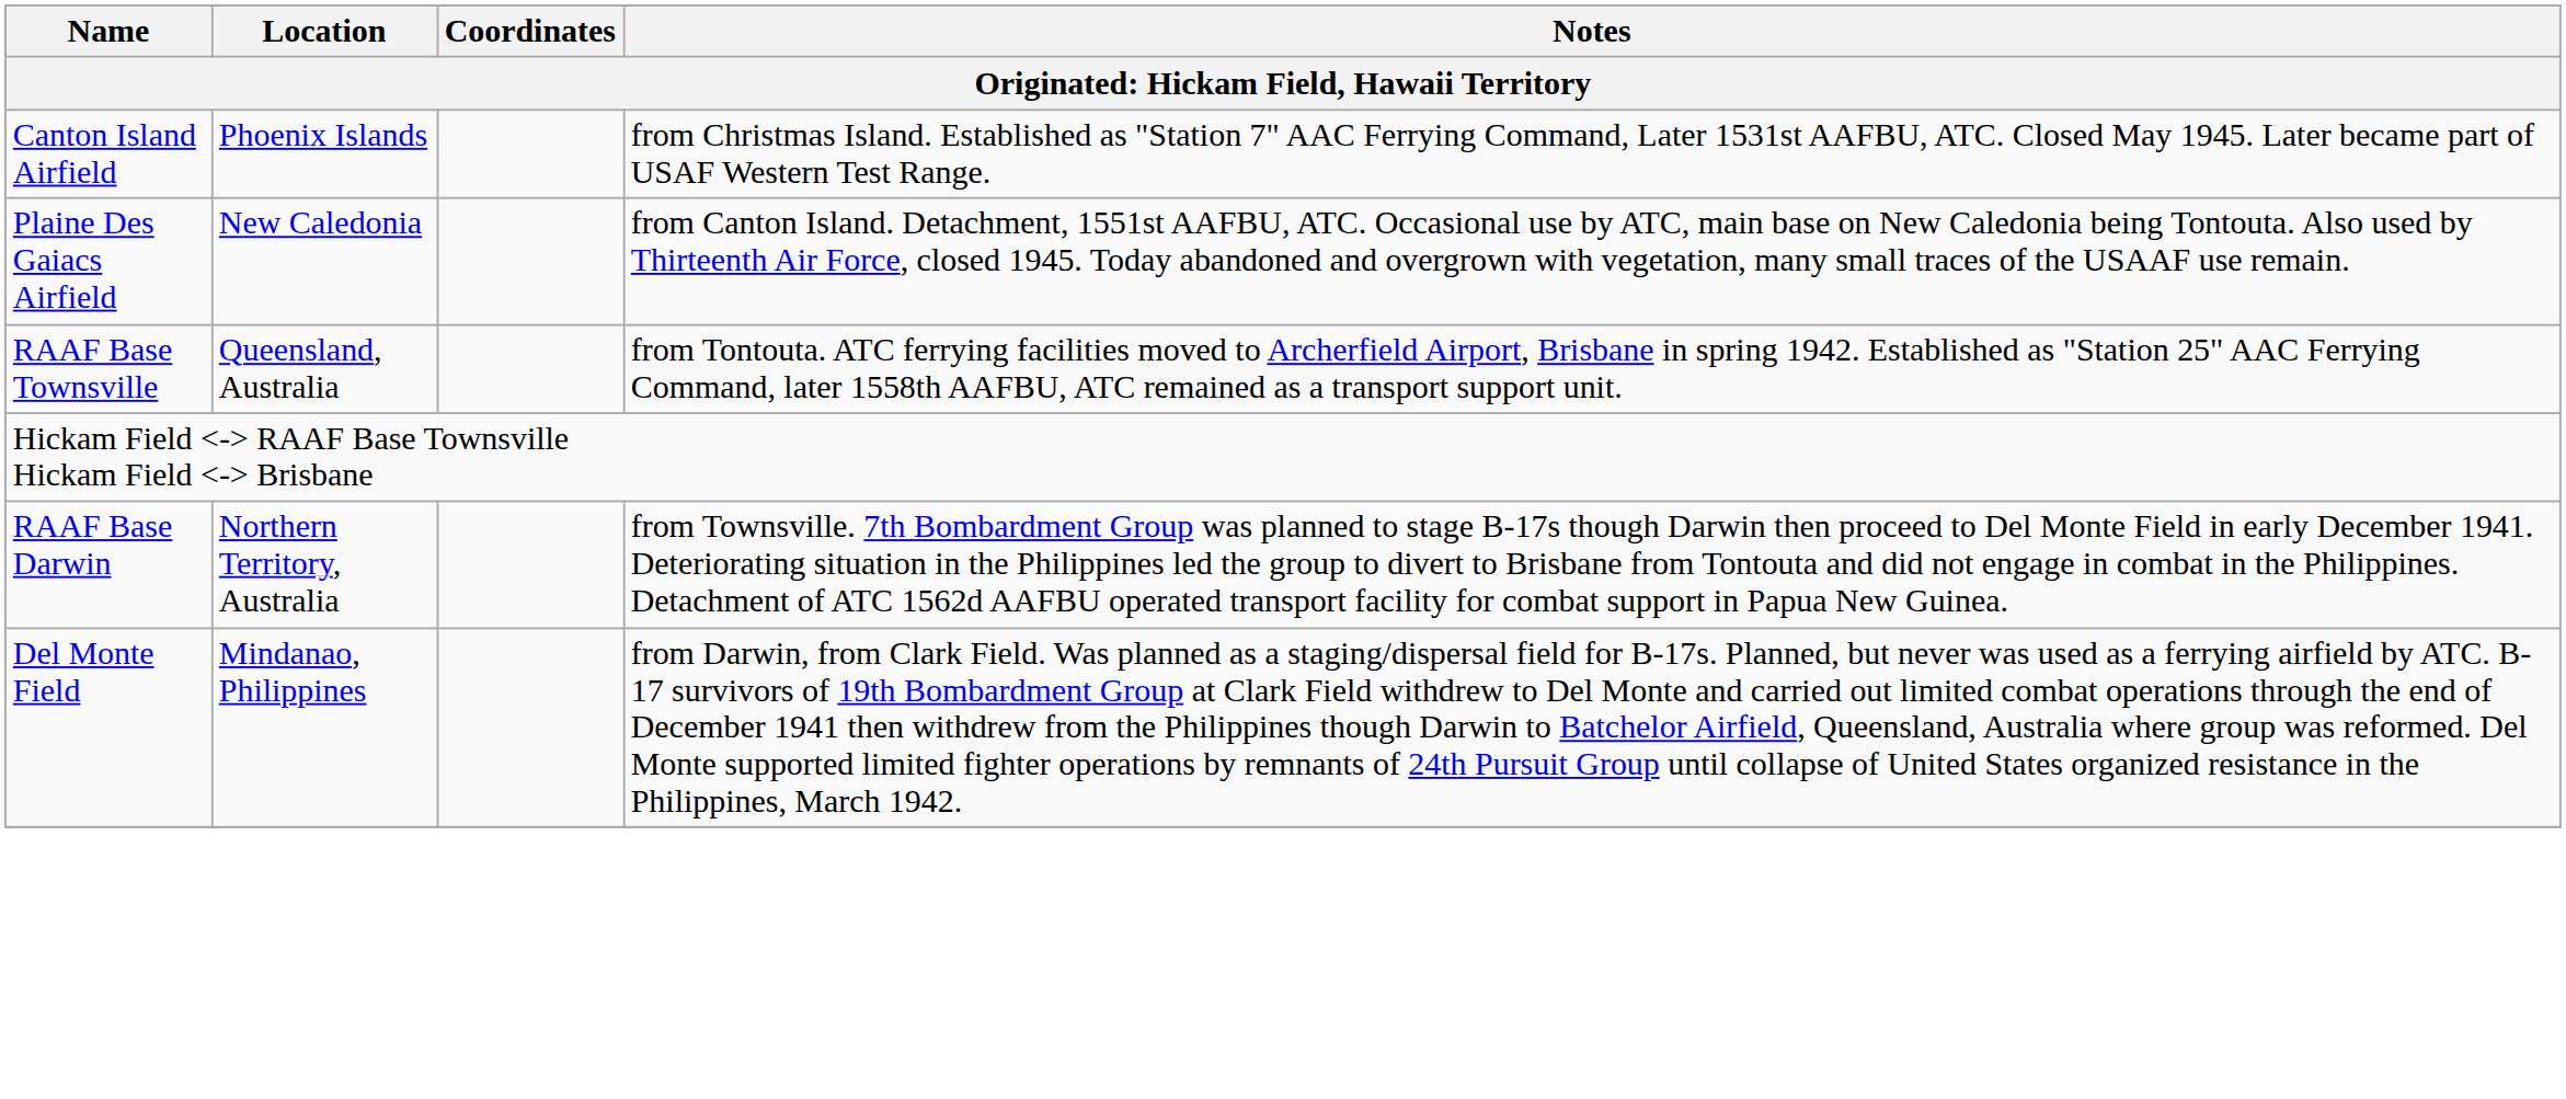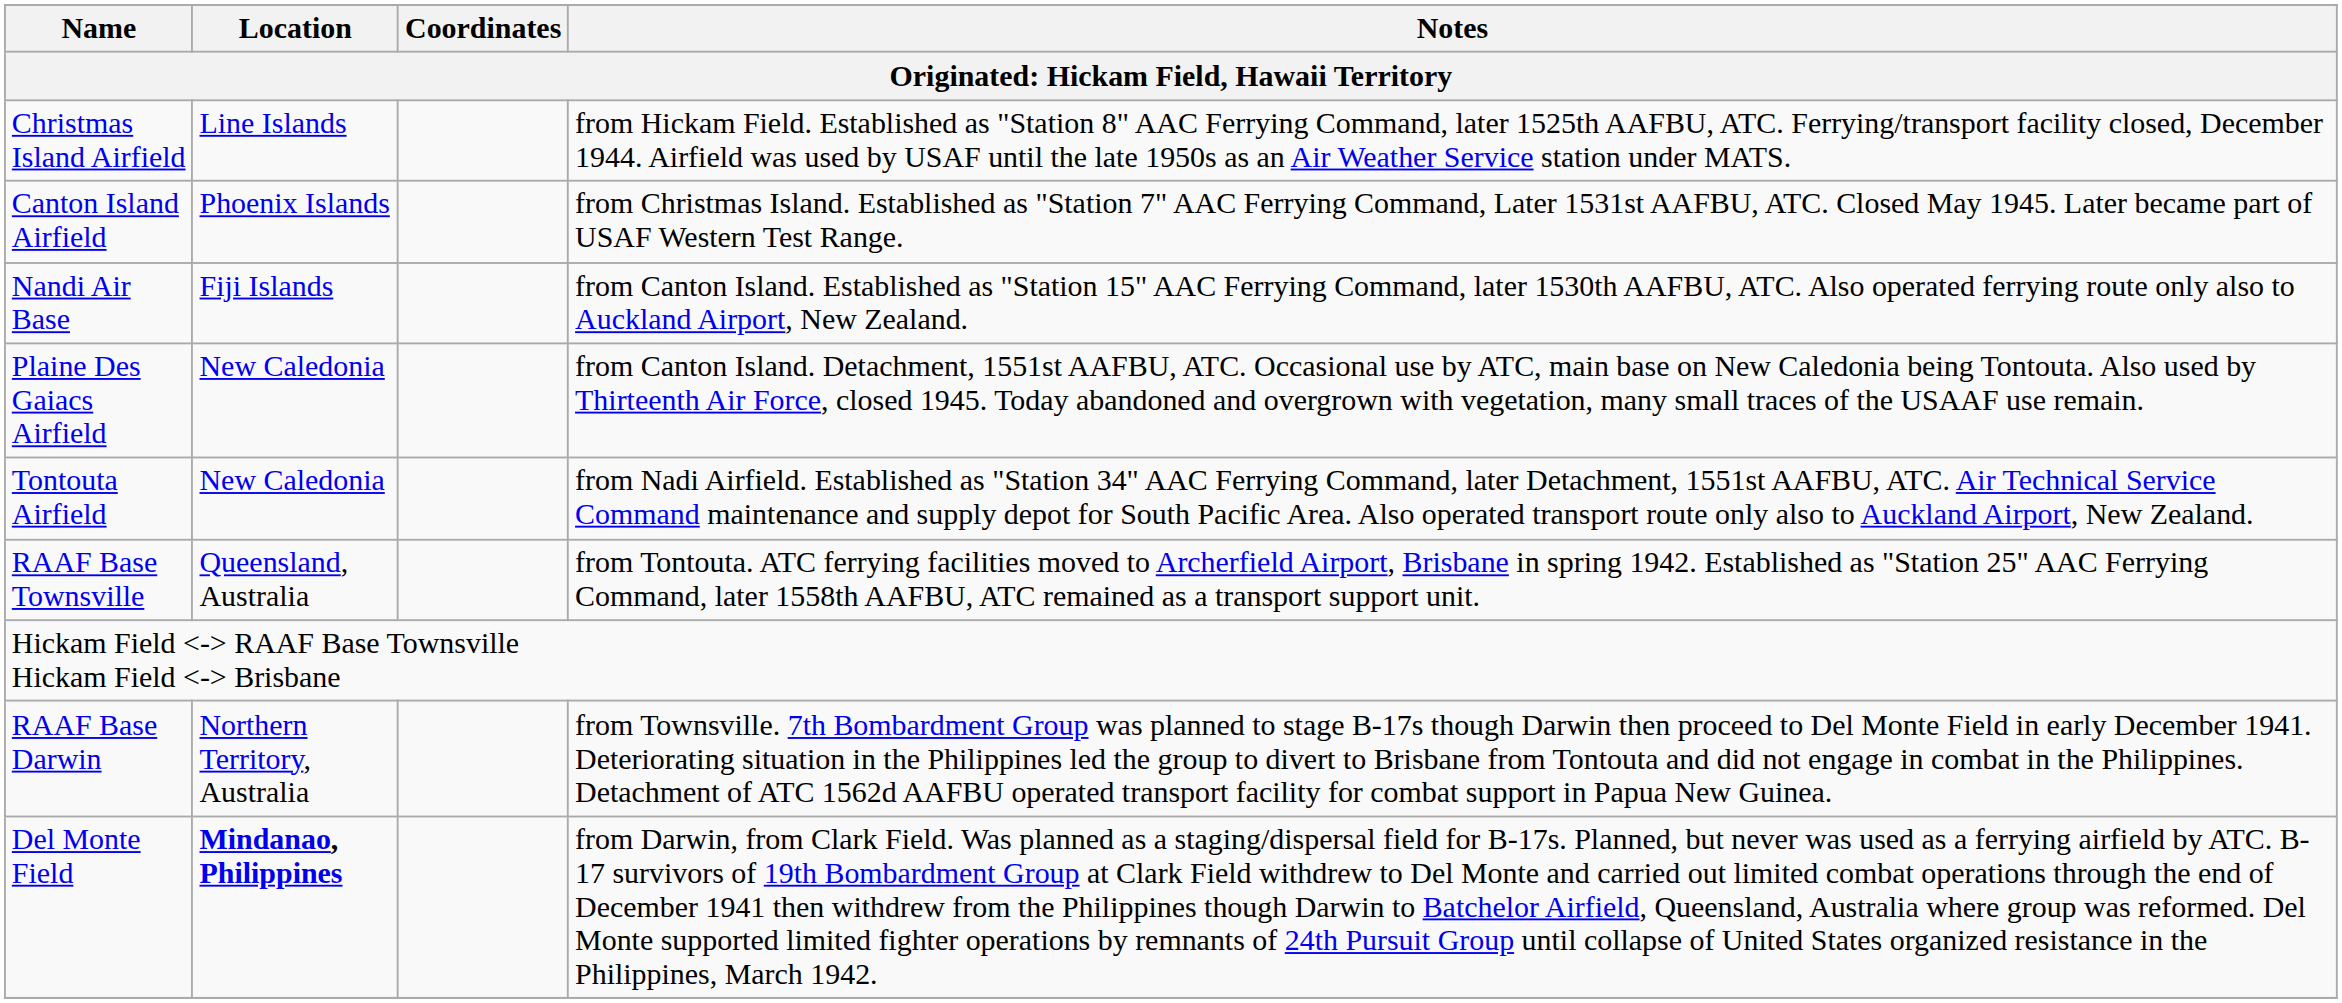+ row: Christmas Island Airfield | Line Islands | from Hickam Field. Established as "Station 8" AAC Ferrying Command, later 1525th AAFBU, ATC. Ferrying/transport facility closed, December 1944. Airfield was used by USAF until the late 1950s as an Air Weather Service station under MATS.
+ row: Nandi Air Base | Fiji Islands | from Canton Island. Established as "Station 15" AAC Ferrying Command, later 1530th AAFBU, ATC. Also operated ferrying route only also to Auckland Airport, New Zealand.
+ row: Tontouta Airfield | New Caledonia | from Nadi Airfield. Established as "Station 34" AAC Ferrying Command, later Detachment, 1551st AAFBU, ATC. Air Technical Service Command maintenance and supply depot for South Pacific Area. Also operated transport route only also to Auckland Airport, New Zealand.
Del Monte Field | Location: normal -> bold
